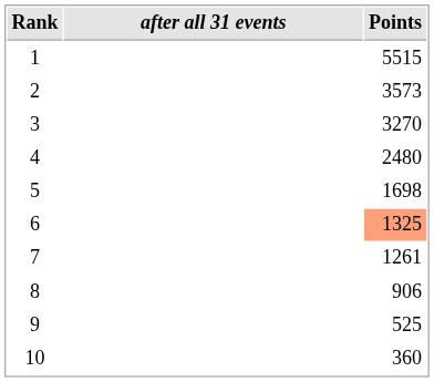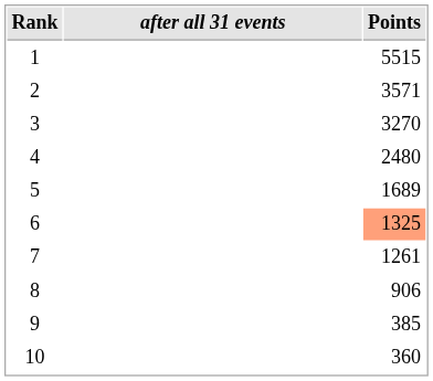2 | Points: 3573 -> 3571
5 | Points: 1698 -> 1689
9 | Points: 525 -> 385
